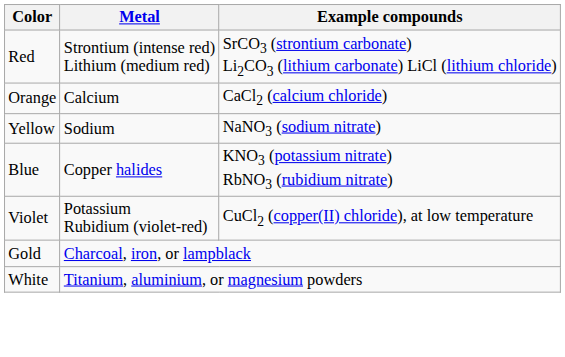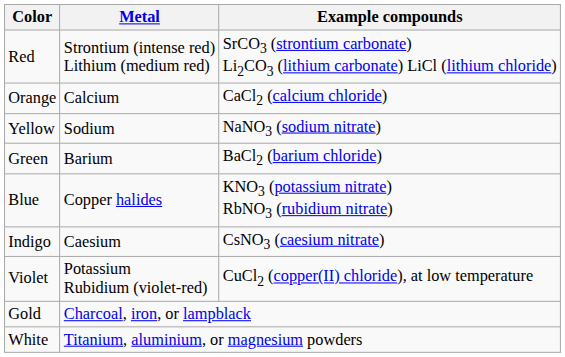+ row: Green | Barium | BaCl2 (barium chloride)
+ row: Indigo | Caesium | CsNO3 (caesium nitrate)
